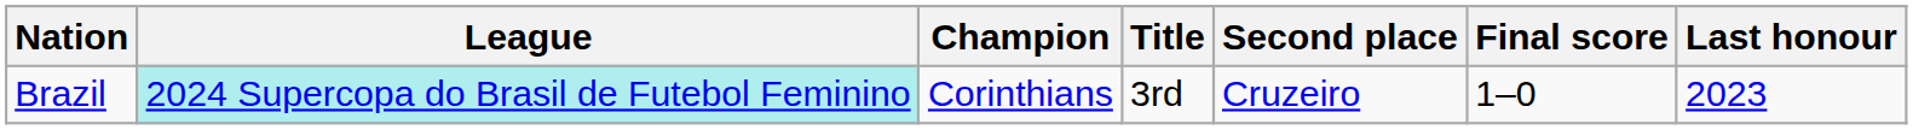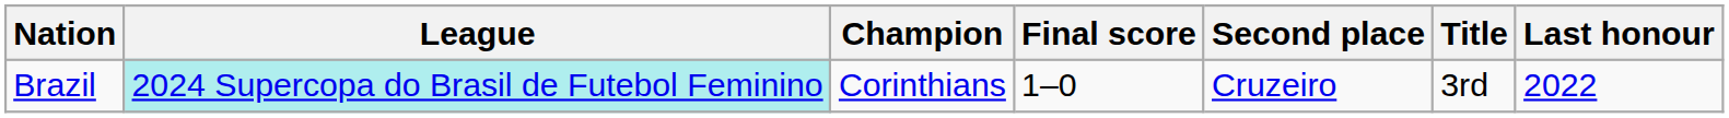columns swapped: Final score <-> Title
Brazil | Last honour: 2023 -> 2022
